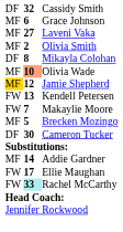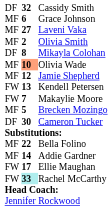Jamie Shepherd | column 1: gold background -> no background
+ row: MF | 22 | Bella Folino
